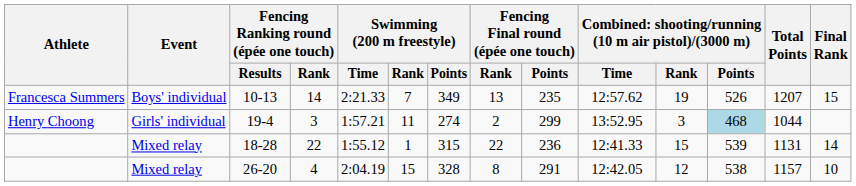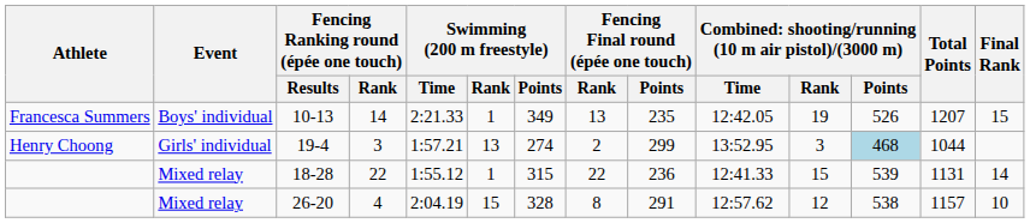10-13 | Swimming (200 m freestyle) / Rank: 7 -> 1
10-13 | column 10: 12:57.62 -> 12:42.05
19-4 | Swimming (200 m freestyle) / Rank: 11 -> 13
26-20 | column 10: 12:42.05 -> 12:57.62
